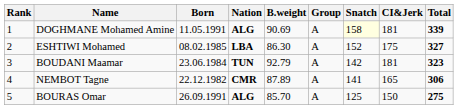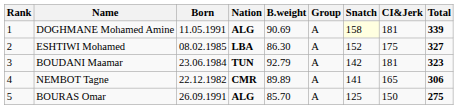NEMBOT Tagne | B.weight: 87.89 -> 89.89
